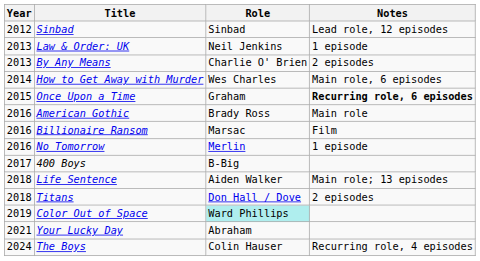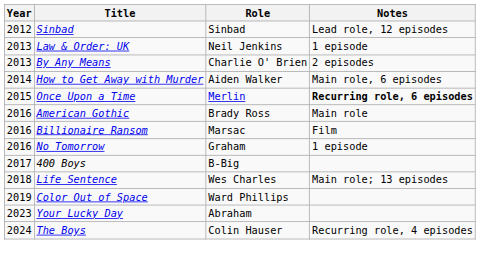How to Get Away with Murder | Role: Wes Charles -> Aiden Walker
Once Upon a Time | Role: Graham -> Merlin
No Tomorrow | Role: Merlin -> Graham
Life Sentence | Role: Aiden Walker -> Wes Charles
- row: 2018 | Titans | Don Hall / Dove | 2 episodes
Color Out of Space | Role: paleturquoise background -> no background
Your Lucky Day | Year: 2021 -> 2023
